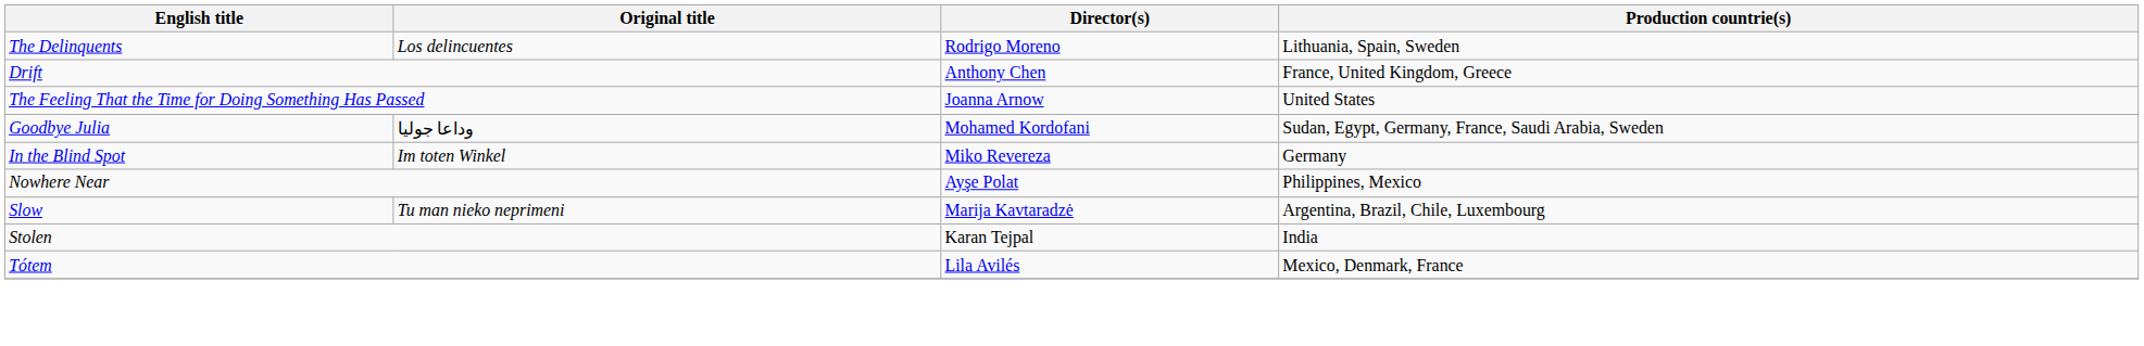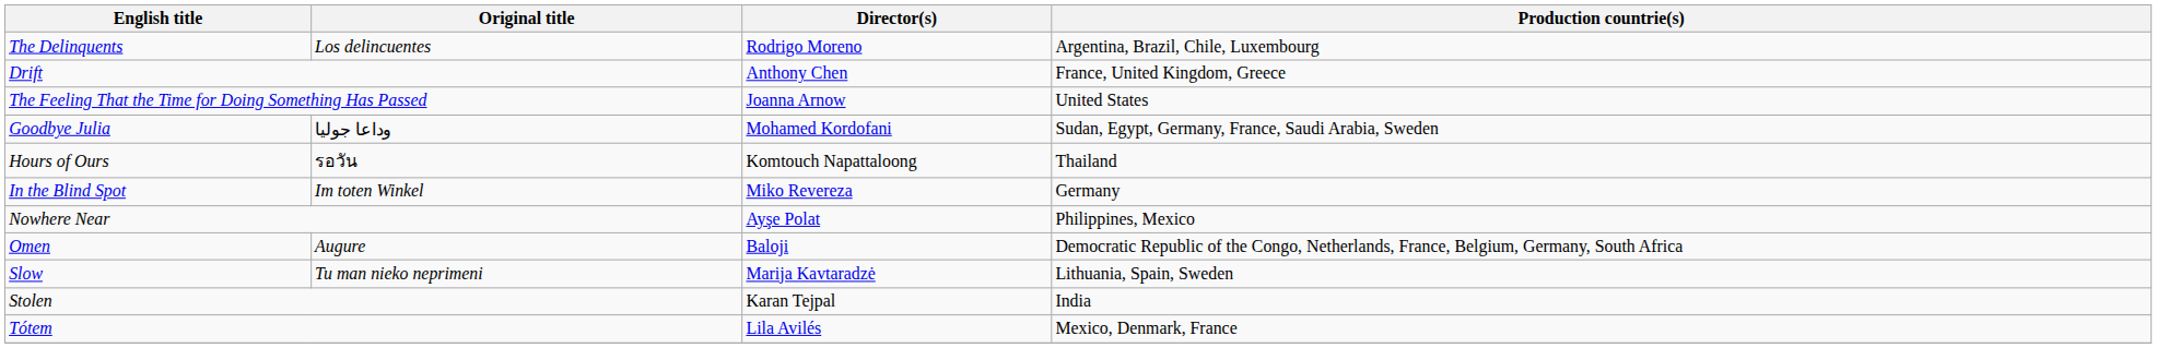The Delinquents | Production countrie(s): Lithuania, Spain, Sweden -> Argentina, Brazil, Chile, Luxembourg
+ row: Hours of Ours | รอวัน | Komtouch Napattaloong | Thailand
+ row: Omen | Augure | Baloji | Democratic Republic of the Congo, Netherlands, France, Belgium, Germany, South Africa
Slow | Production countrie(s): Argentina, Brazil, Chile, Luxembourg -> Lithuania, Spain, Sweden
